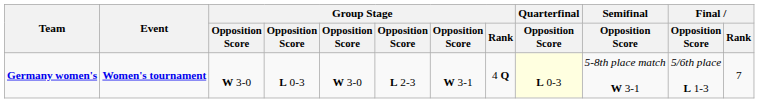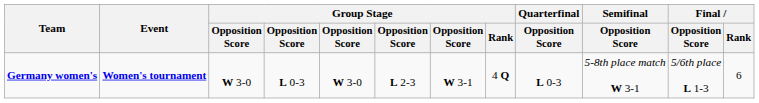Germany women's | Quarterfinal / Opposition Score: lightyellow background -> no background
Germany women's | Final / Rank: 7 -> 6
